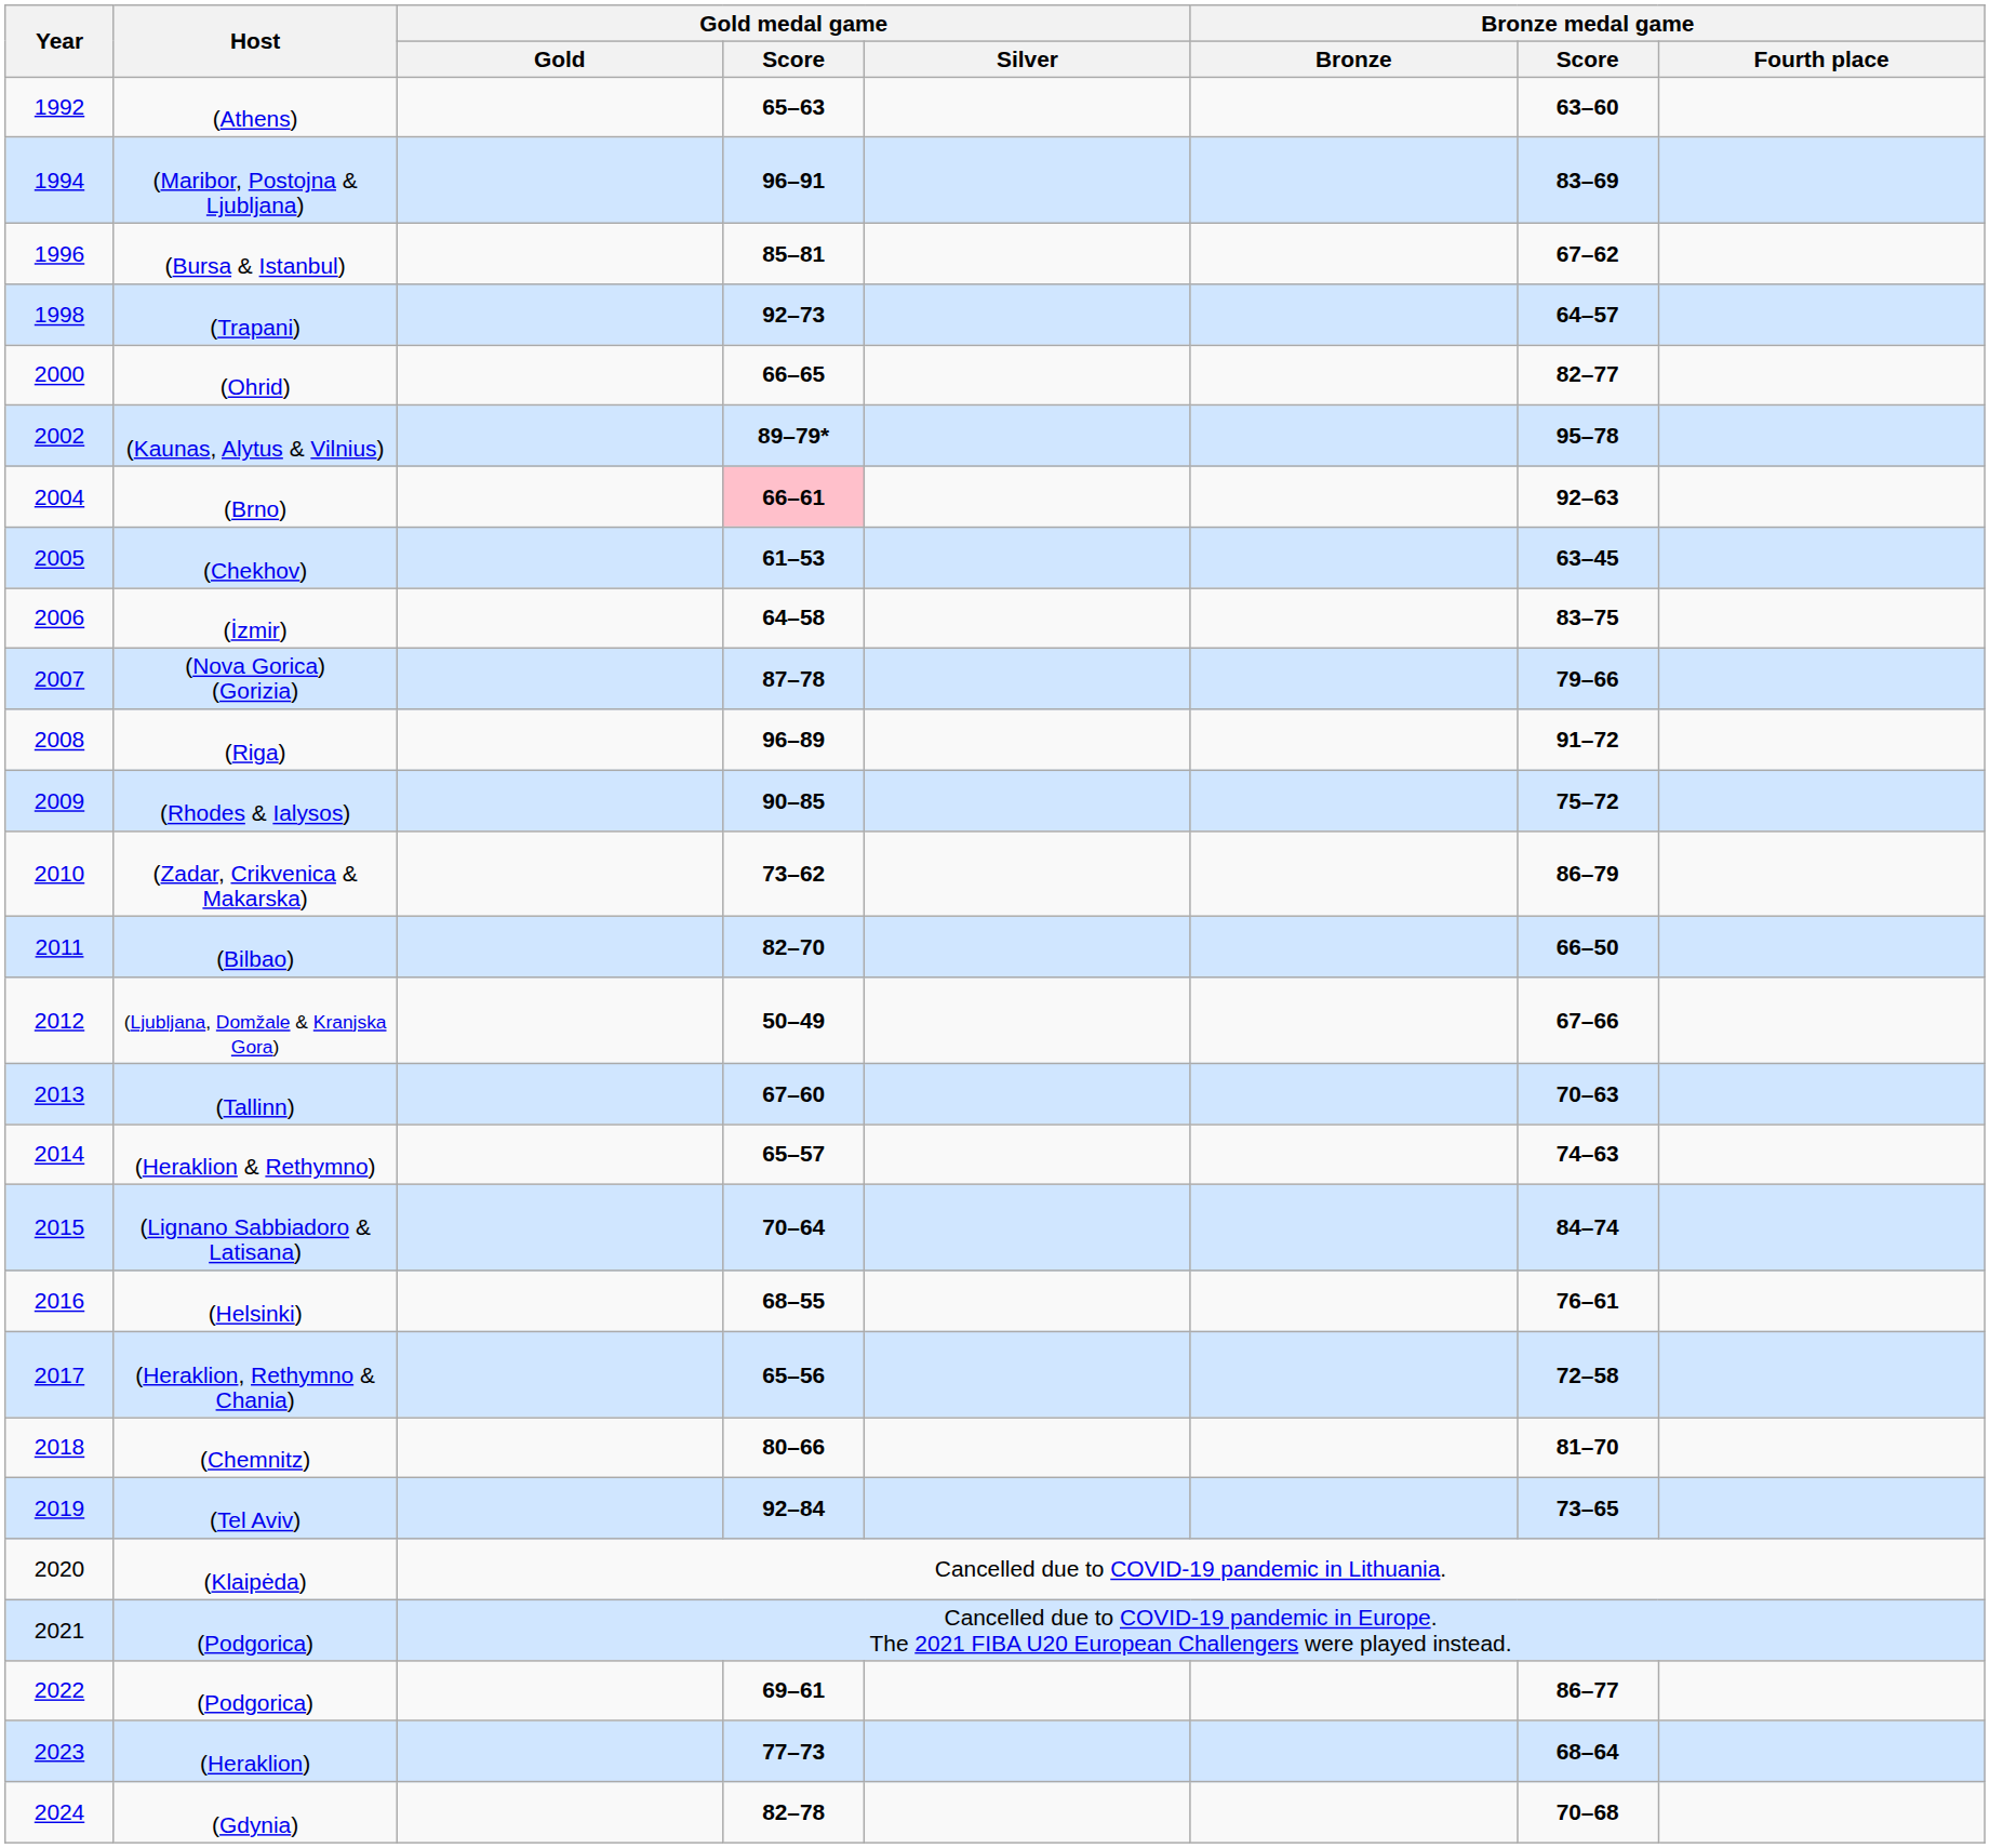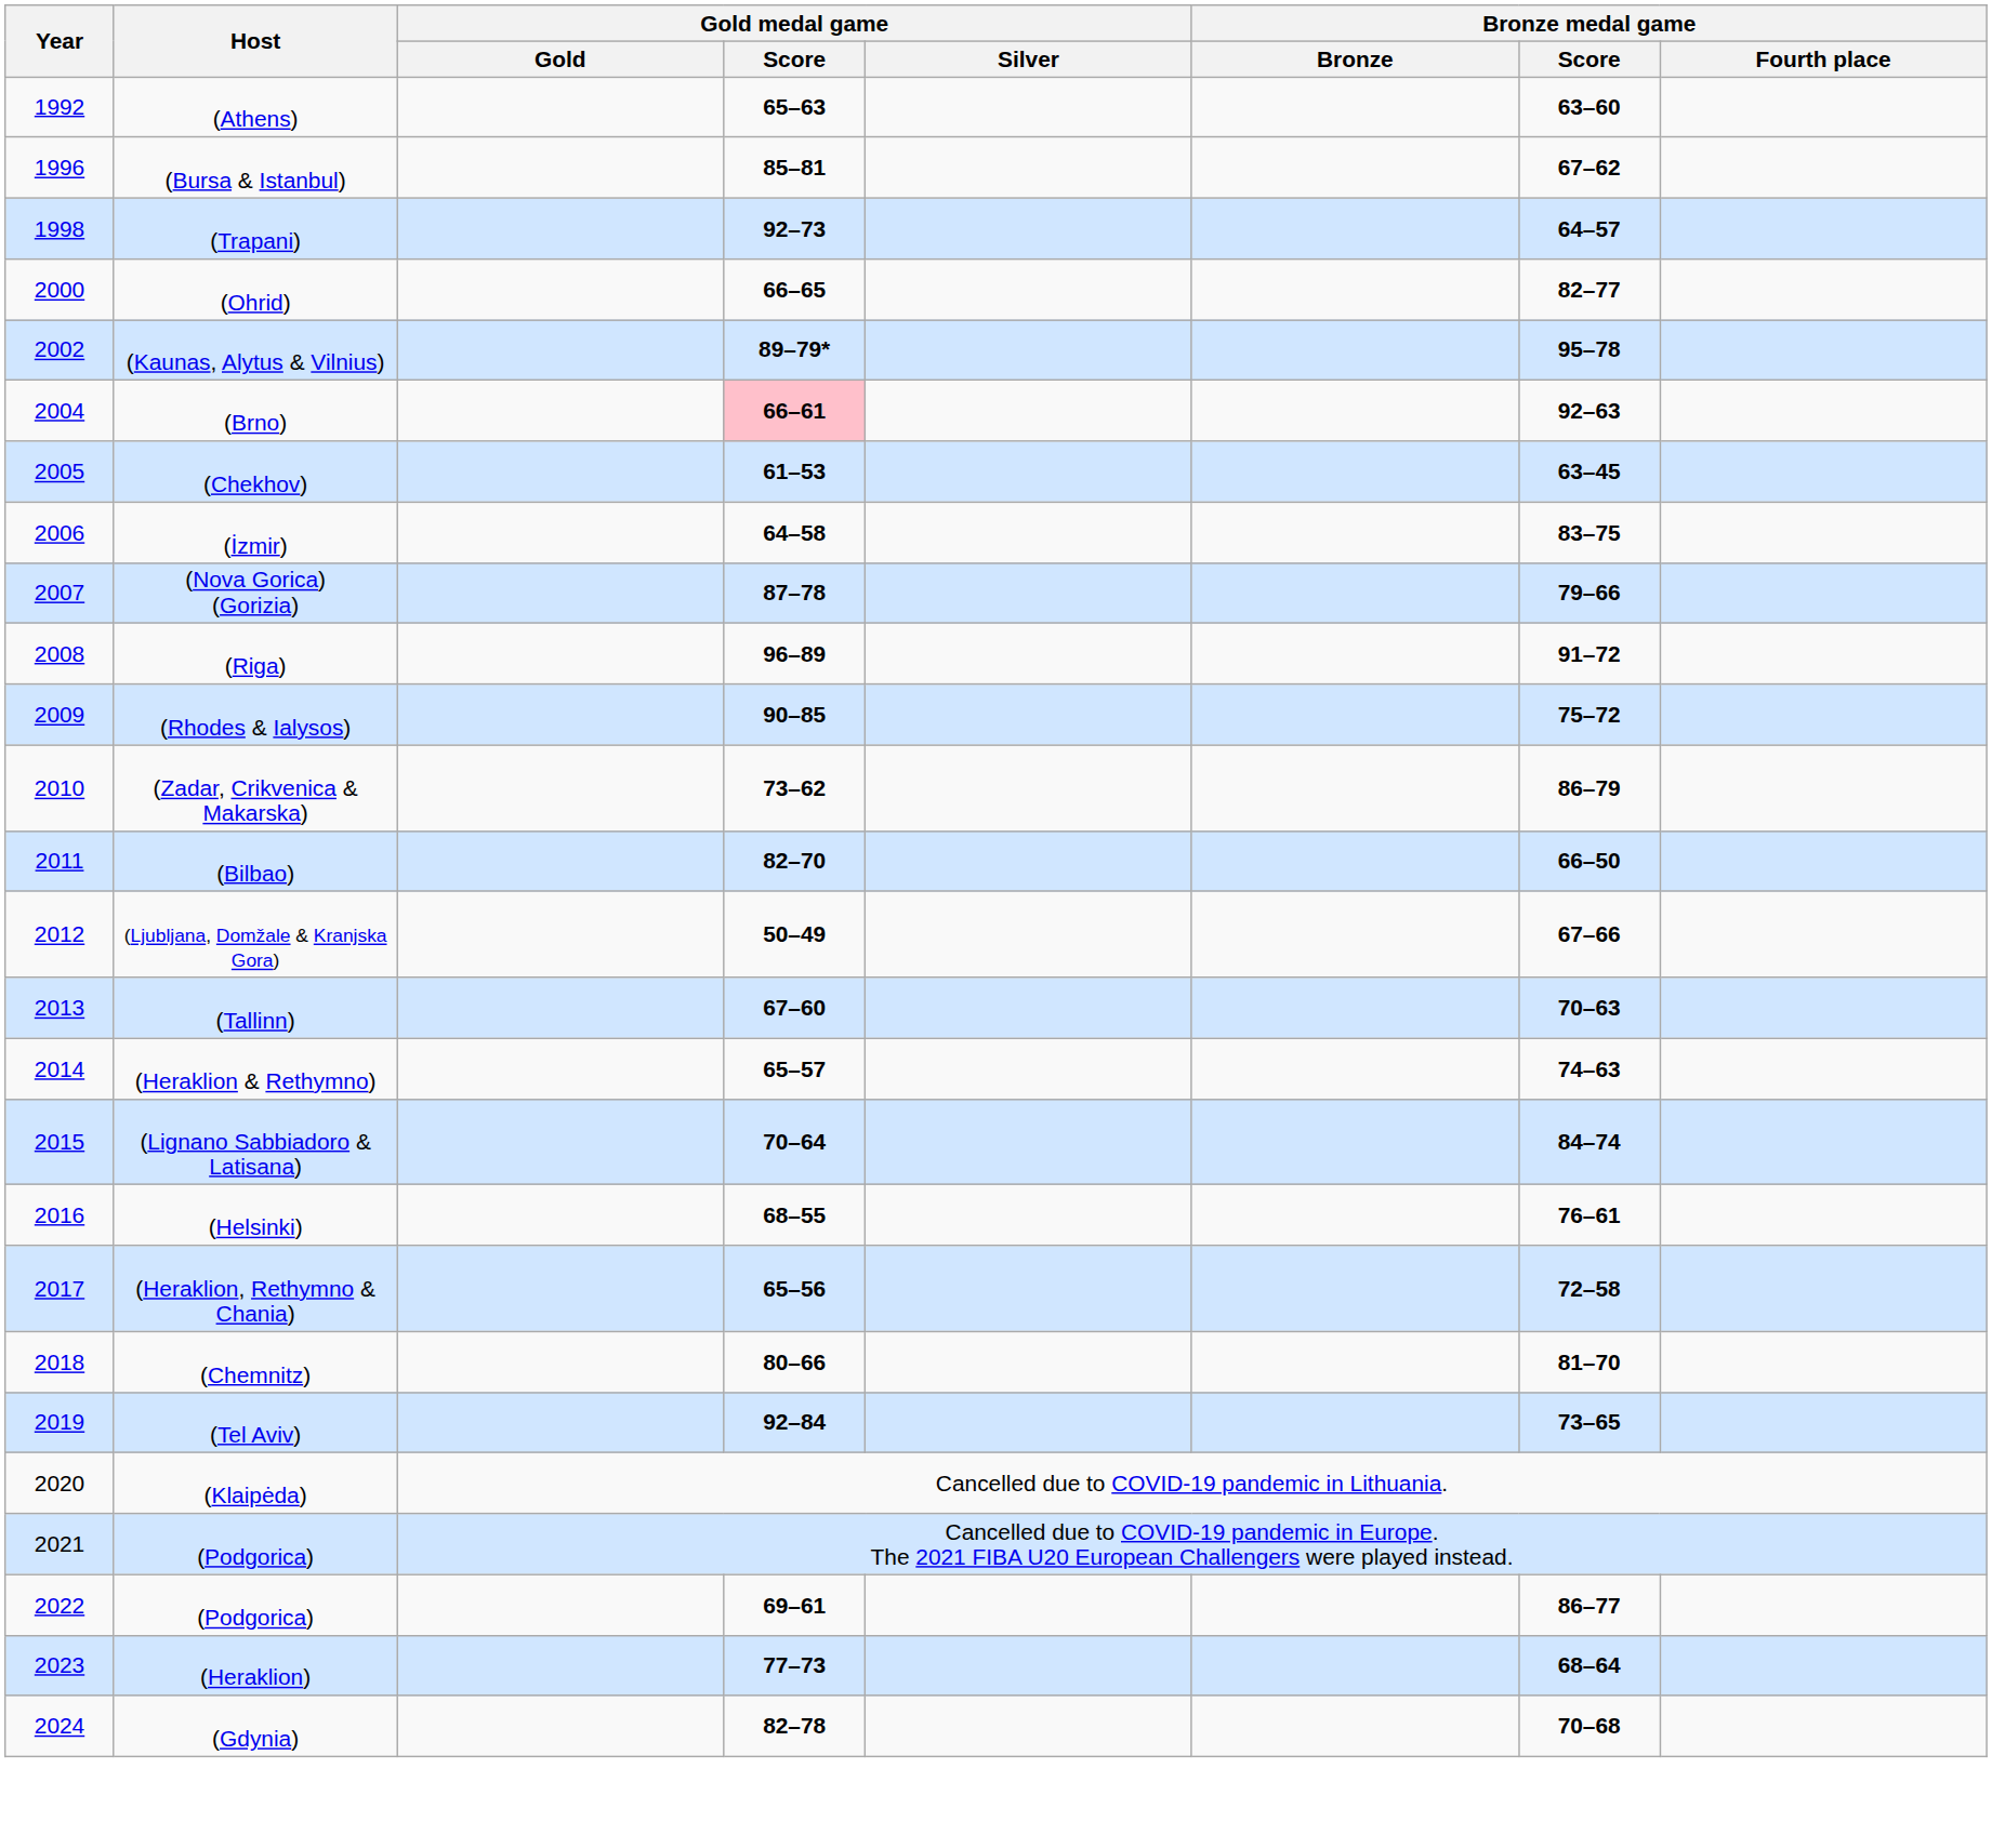- row: 1994 | (Maribor, Postojna & Ljubljana) | 96–91 | 83–69
